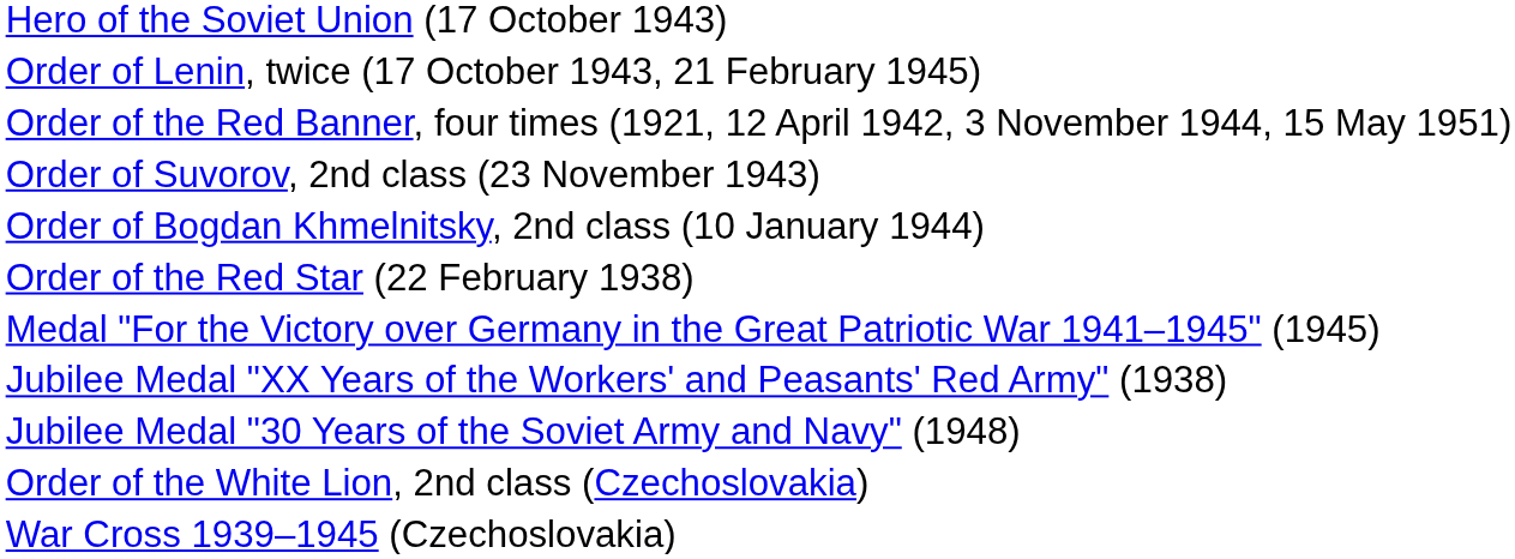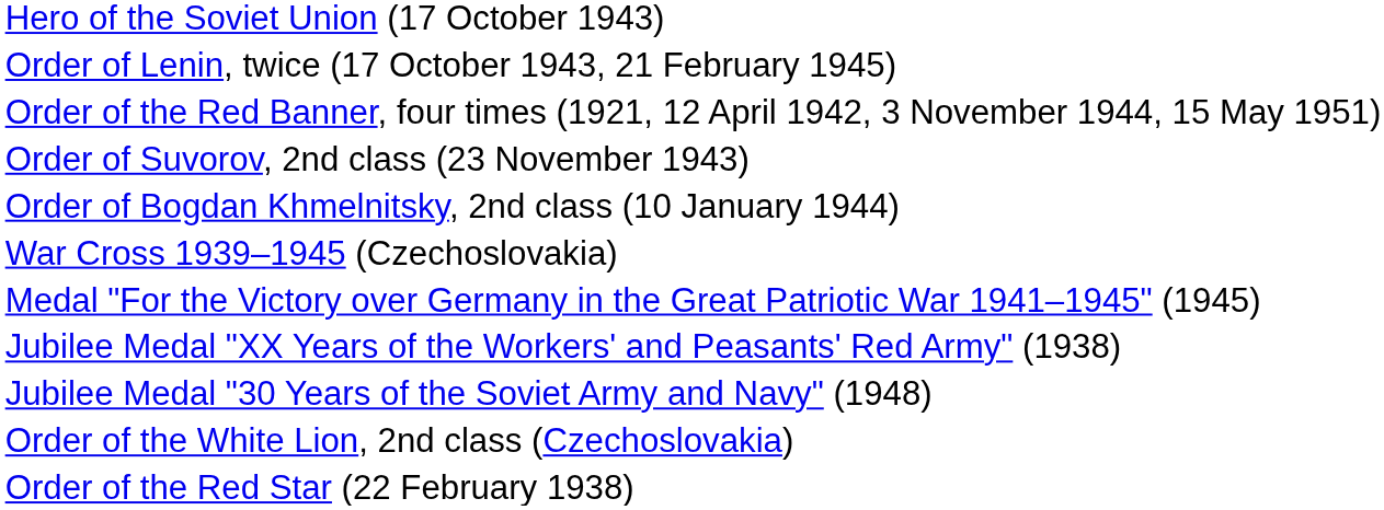rows swapped: Order of the Red Star (22 February 1938) <-> War Cross 1939–1945 (Czechoslovakia)
